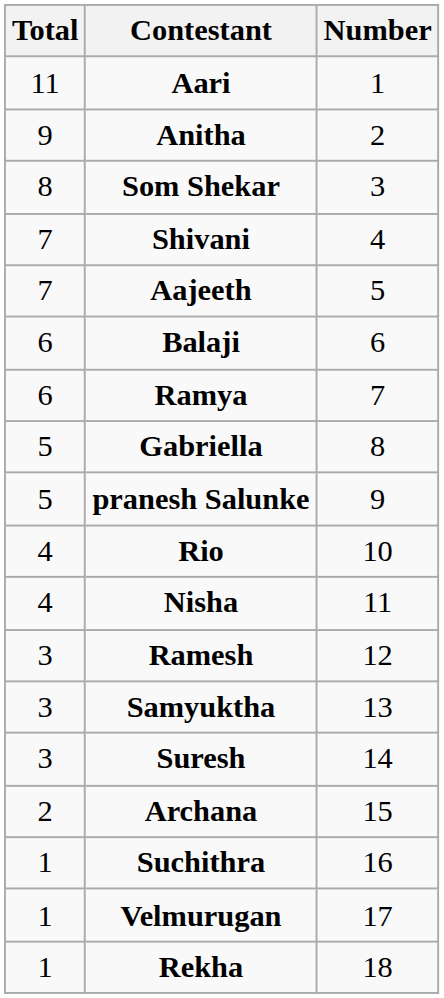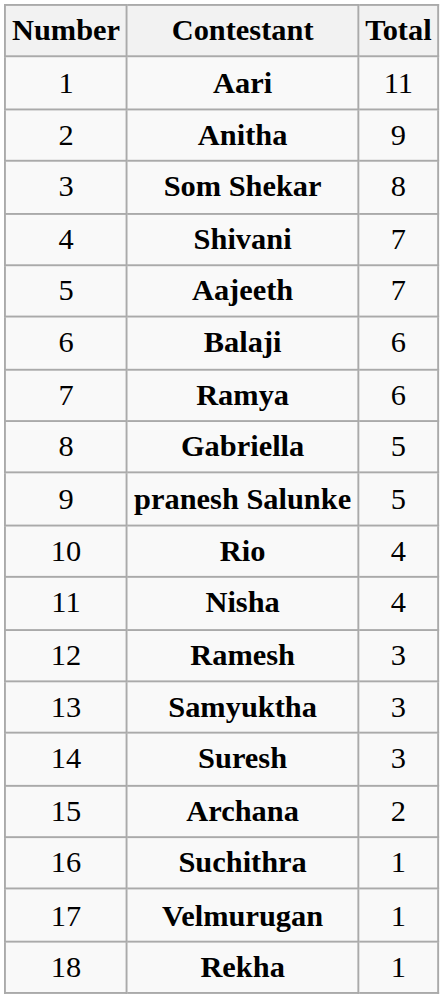columns swapped: Number <-> Total
